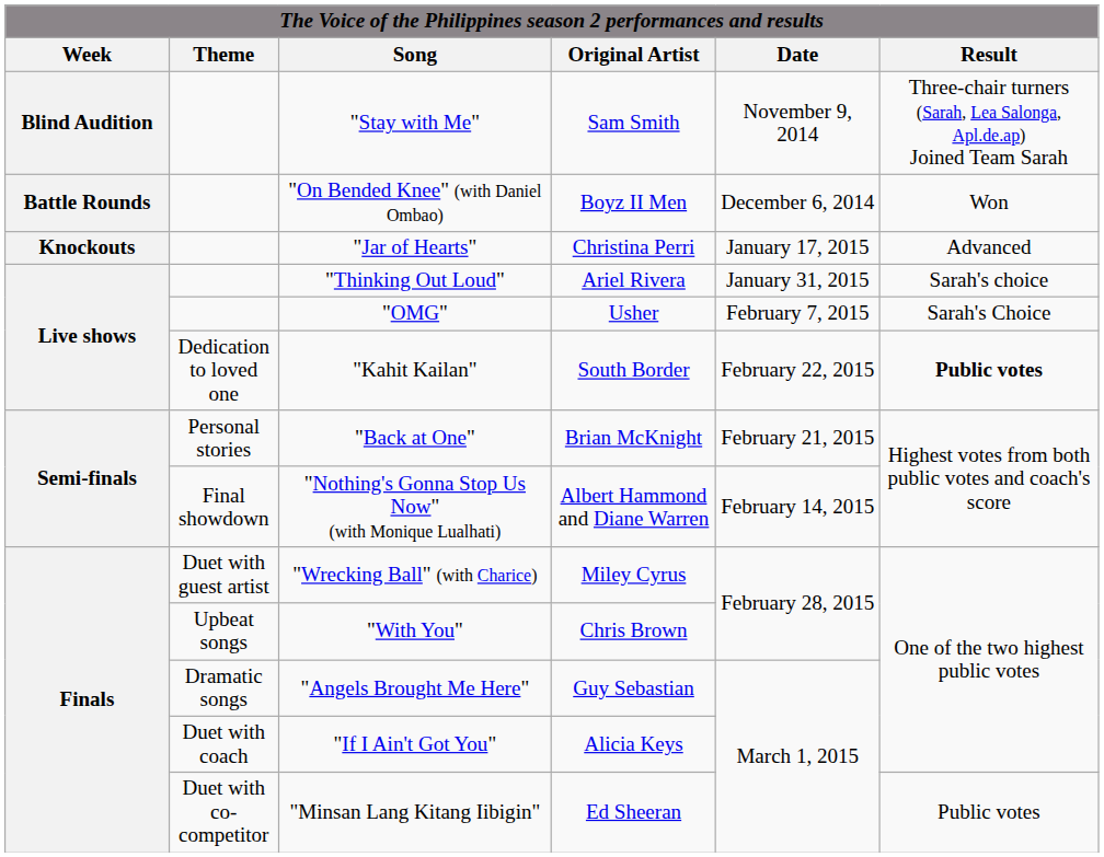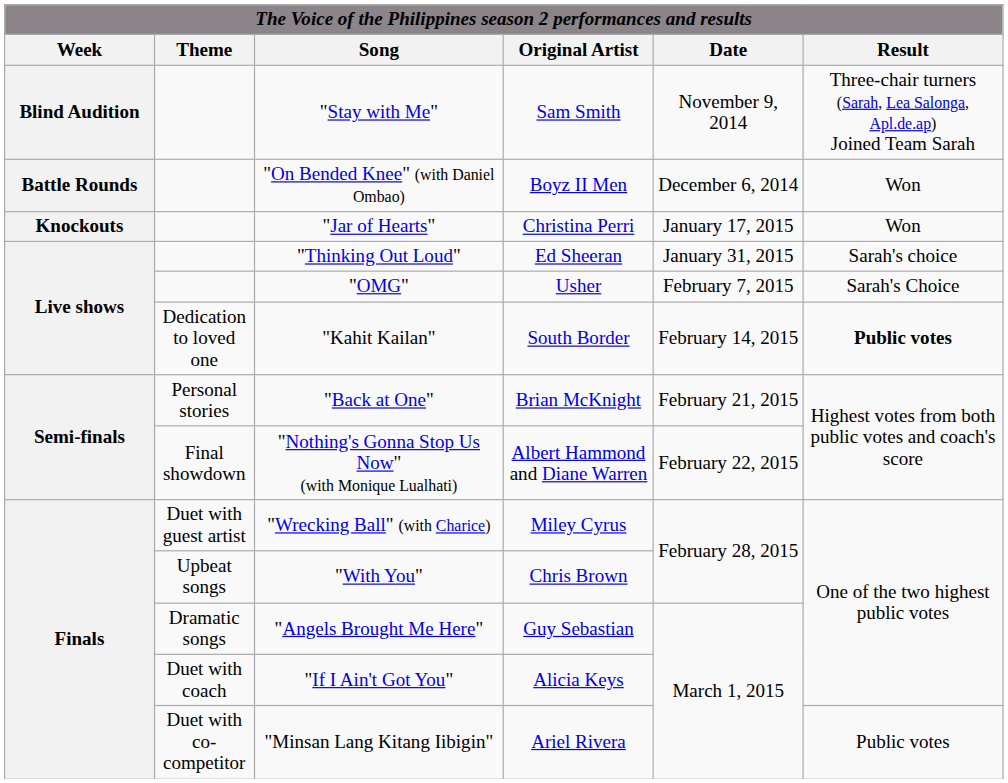"Jar of Hearts" | Result: Advanced -> Won
"Thinking Out Loud" | Original Artist: Ariel Rivera -> Ed Sheeran
"Kahit Kailan" | Date: February 22, 2015 -> February 14, 2015
"Nothing's Gonna Stop Us Now" (with Monique Lualhati) | Date: February 14, 2015 -> February 22, 2015
"Minsan Lang Kitang Iibigin" | Original Artist: Ed Sheeran -> Ariel Rivera
